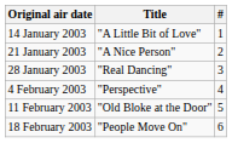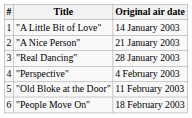columns swapped: # <-> Original air date
